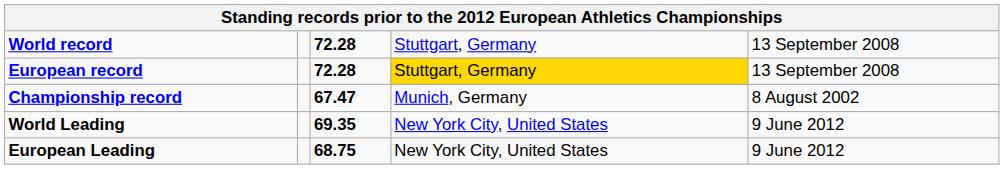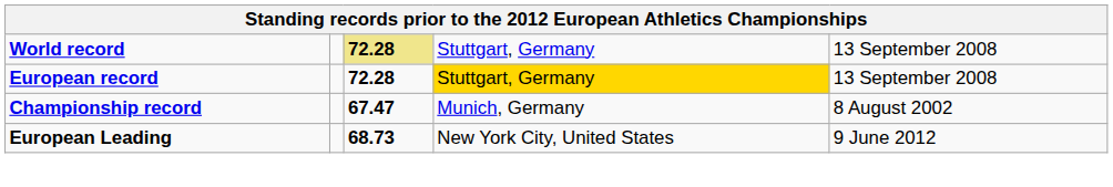World record | column 3: no background -> khaki background
- row: World Leading | 69.35 | New York City, United States | 9 June 2012
European Leading | column 3: 68.75 -> 68.73
